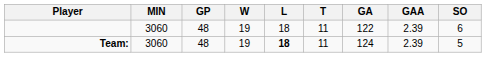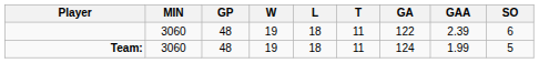Team: | L: bold -> normal
Team: | GAA: 2.39 -> 1.99
